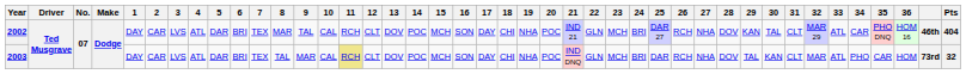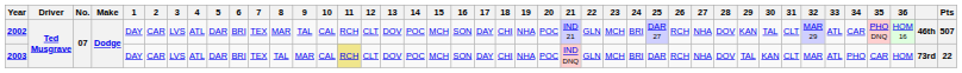2002 | Pts: 404 -> 507
2003 | Pts: 32 -> 22
